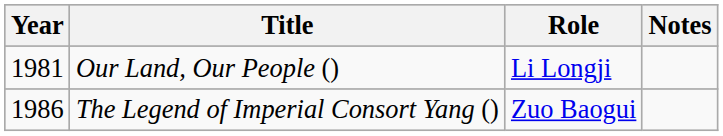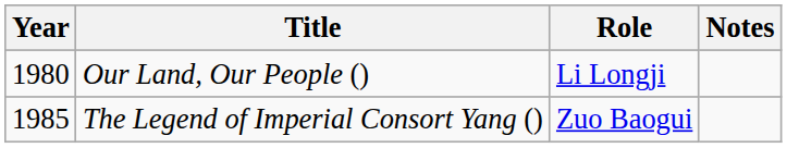Our Land, Our People () | Year: 1981 -> 1980
The Legend of Imperial Consort Yang () | Year: 1986 -> 1985
